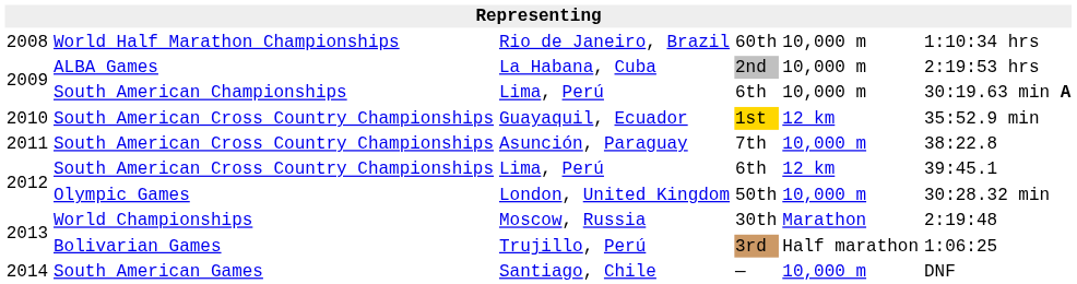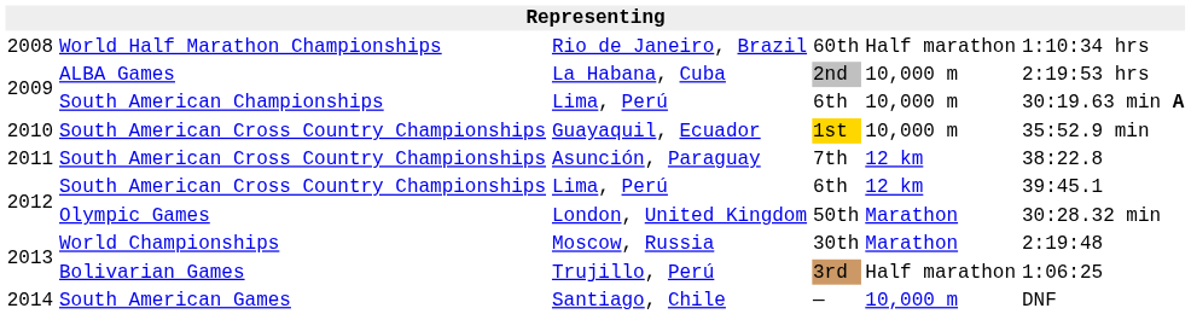Rio de Janeiro, Brazil | column 5: 10,000 m -> Half marathon
Guayaquil, Ecuador | column 5: 12 km -> 10,000 m
Asunción, Paraguay | column 5: 10,000 m -> 12 km
London, United Kingdom | column 5: 10,000 m -> Marathon
